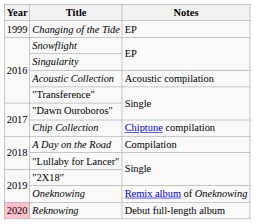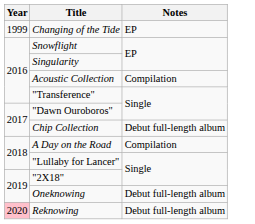Acoustic Collection | Notes: Acoustic compilation -> Compilation
Chip Collection | Notes: Chiptune compilation -> Debut full-length album
Oneknowing | Notes: Remix album of Oneknowing -> Debut full-length album
